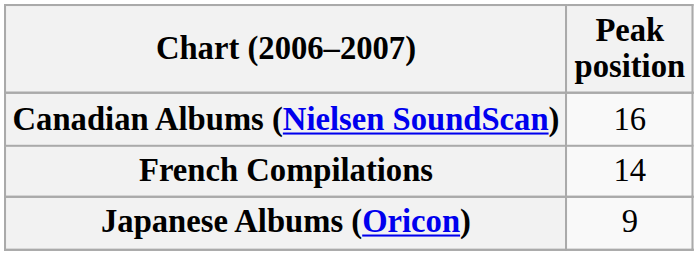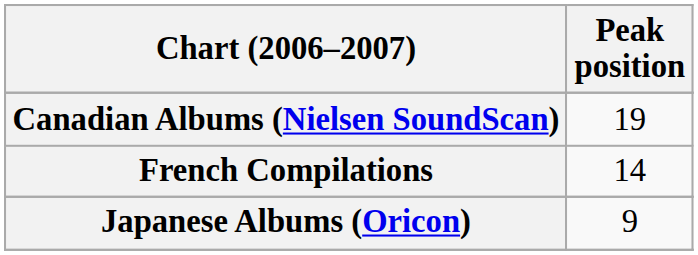Canadian Albums (Nielsen SoundScan) | Peak position: 16 -> 19
